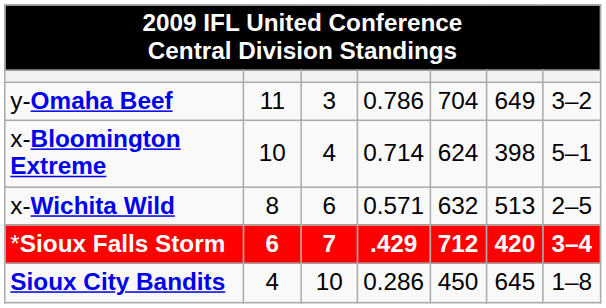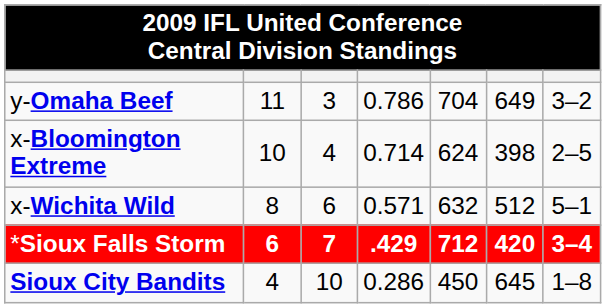x-Bloomington Extreme | column 7: 5–1 -> 2–5
x-Wichita Wild | column 6: 513 -> 512
x-Wichita Wild | column 7: 2–5 -> 5–1
